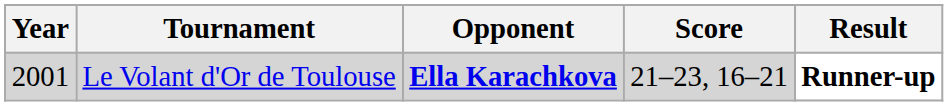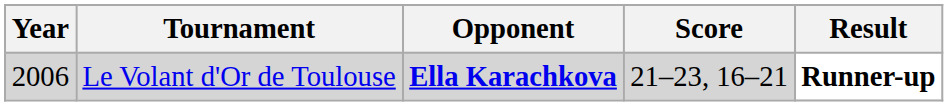Le Volant d'Or de Toulouse | Year: 2001 -> 2006
